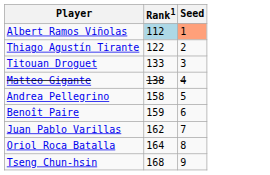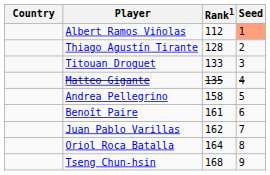+ column: Country
Albert Ramos Viñolas | Rank1: lightblue background -> no background
Thiago Agustín Tirante | Rank1: 122 -> 128
Matteo Gigante | Rank1: 138 -> 135
Benoît Paire | Rank1: 159 -> 161
